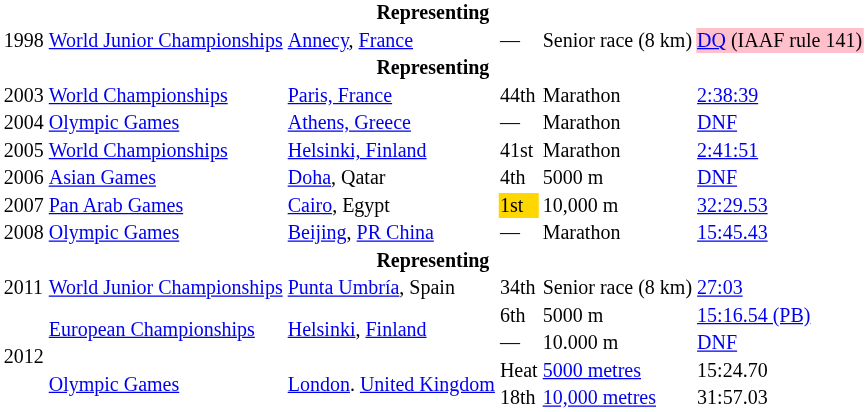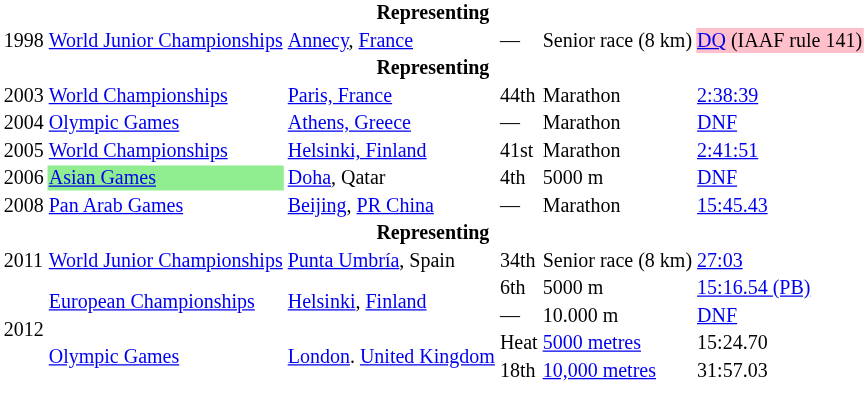2006 | column 2: no background -> lightgreen background
- row: 2007 | Pan Arab Games | Cairo, Egypt | 1st | 10,000 m | 32:29.53
2008 | column 2: Olympic Games -> Pan Arab Games
